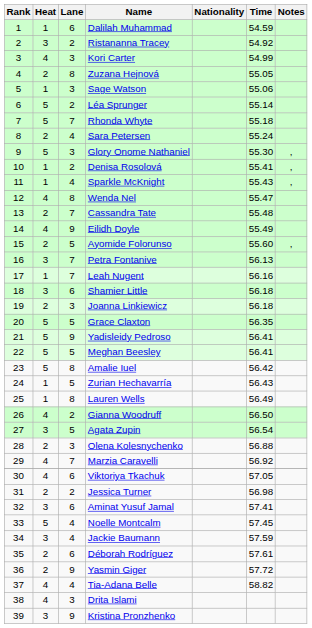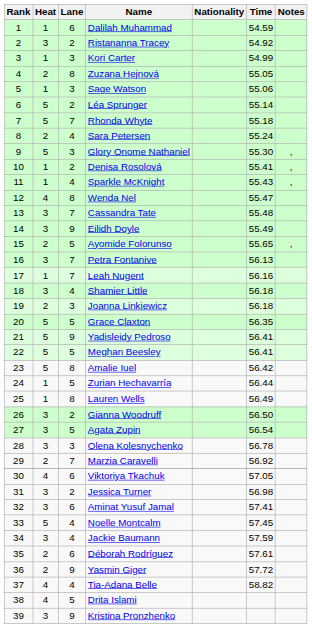Kori Carter | Heat: 4 -> 1
Cassandra Tate | Heat: 2 -> 3
Eilidh Doyle | Heat: 4 -> 3
Ayomide Folorunso | Time: 55.60 -> 55.65
Shamier Little | Lane: 6 -> 4
Zurian Hechavarría | Time: 56.43 -> 56.44
Gianna Woodruff | Heat: 4 -> 3
Olena Kolesnychenko | Heat: 2 -> 3
Olena Kolesnychenko | Time: 56.88 -> 56.78
Marzia Caravelli | Heat: 4 -> 2
Jessica Turner | Heat: 2 -> 3
Drita Islami | Lane: 3 -> 5
